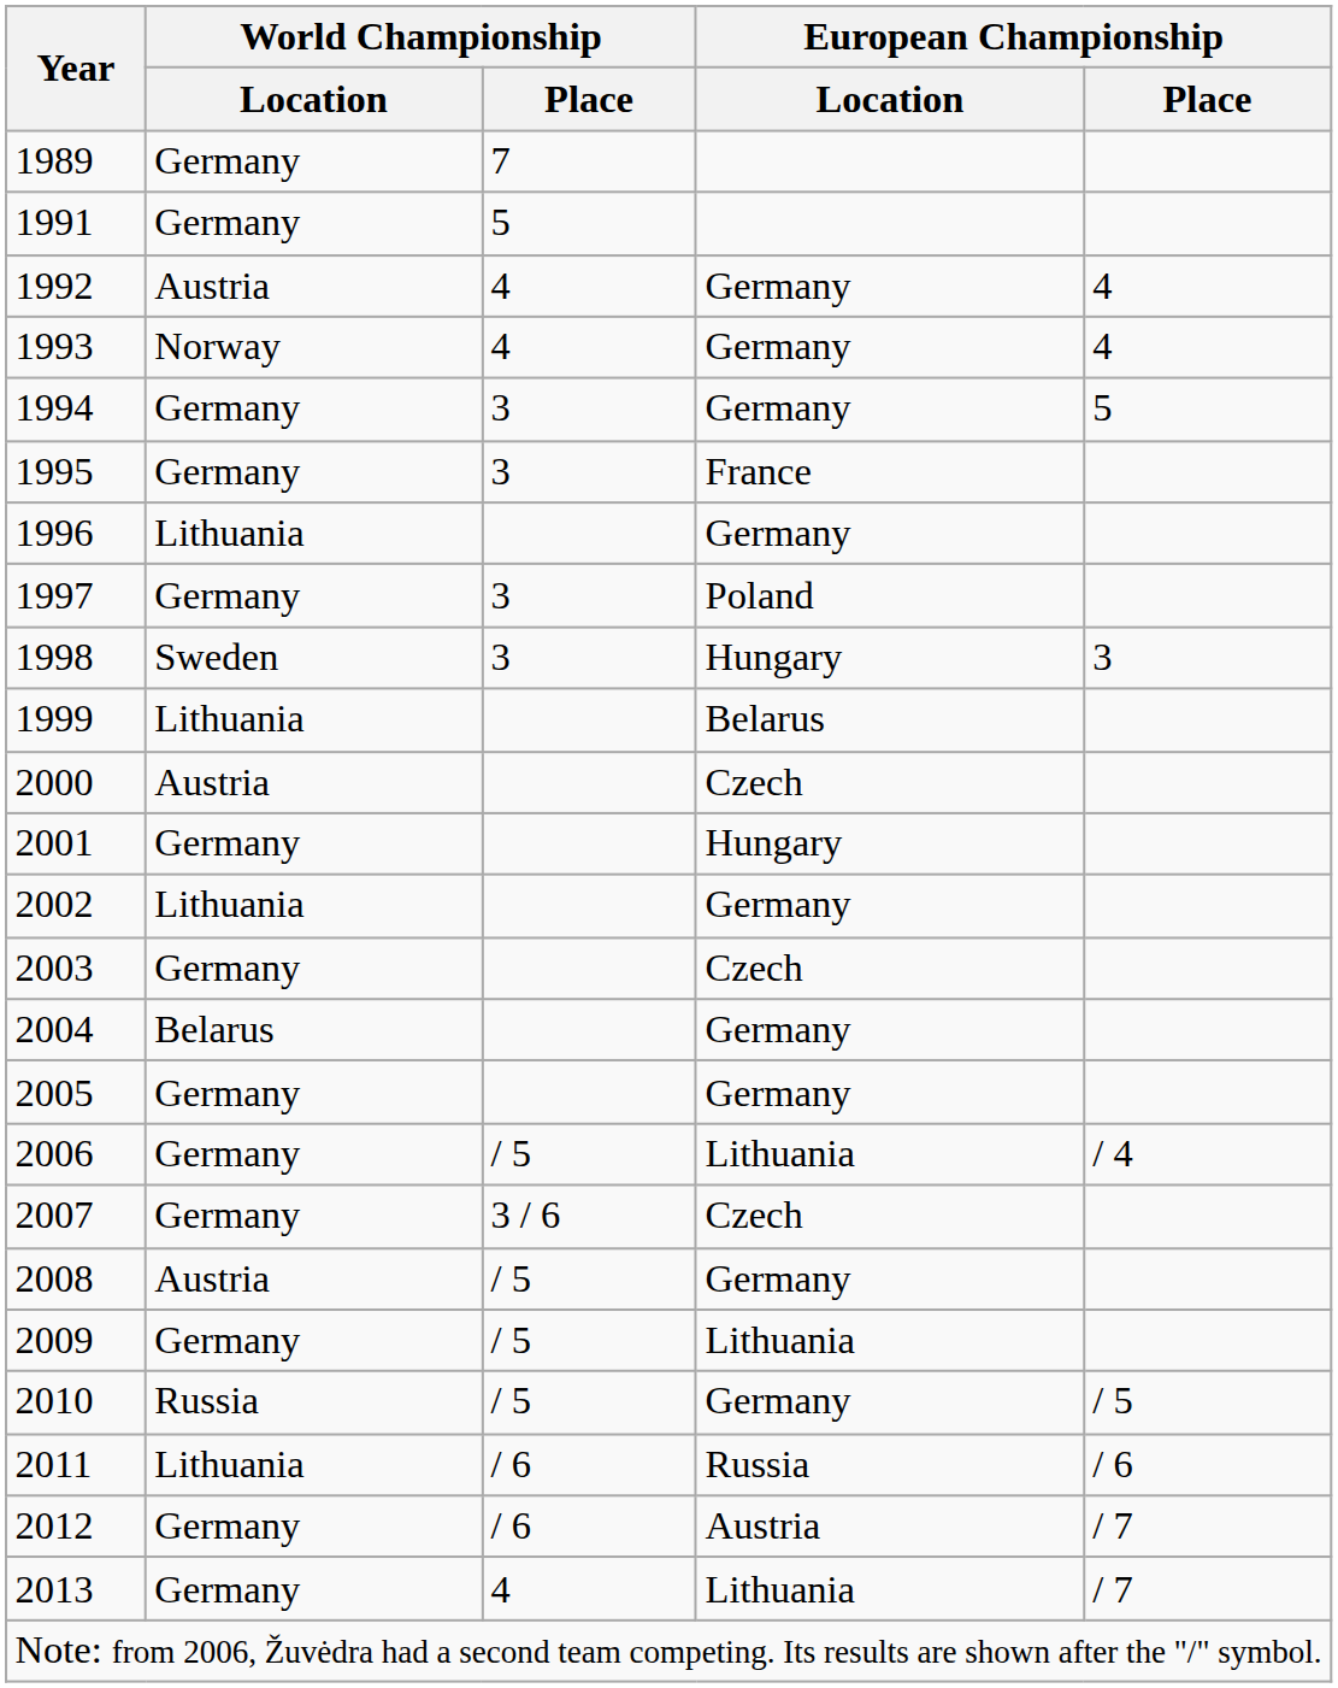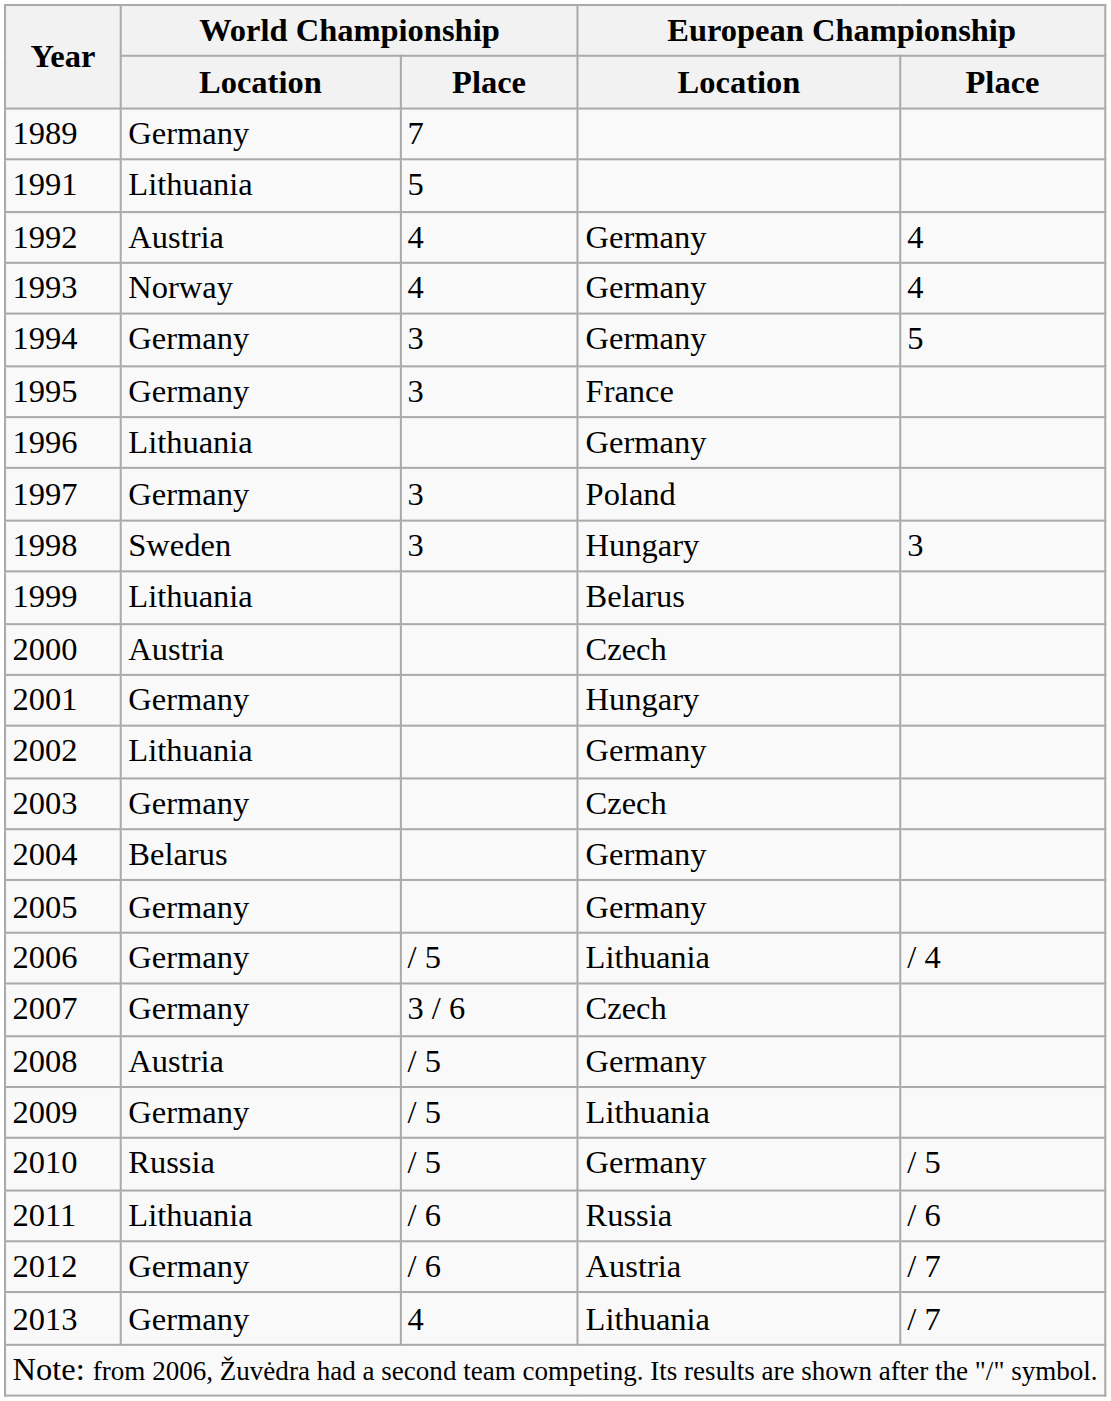1991 | World Championship / Location: Germany -> Lithuania
